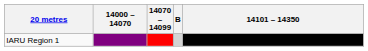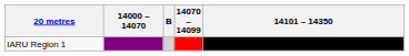columns swapped: 14070 – 14099 <-> B
